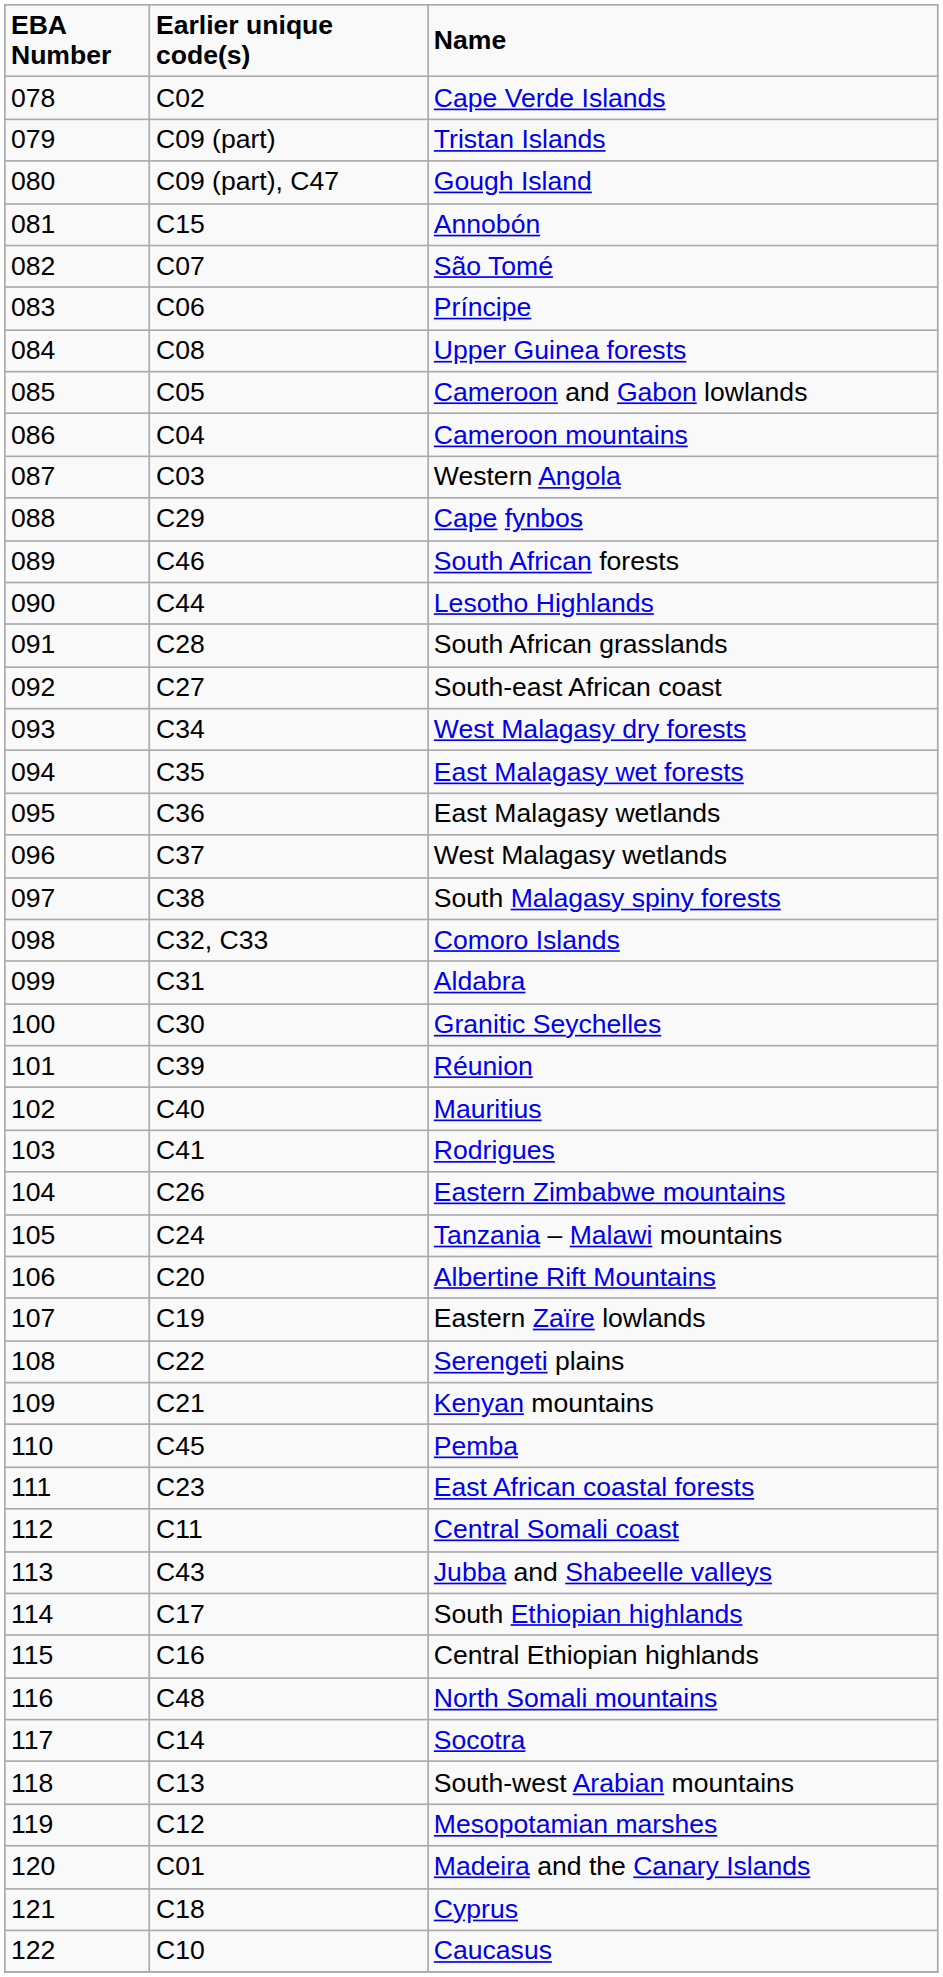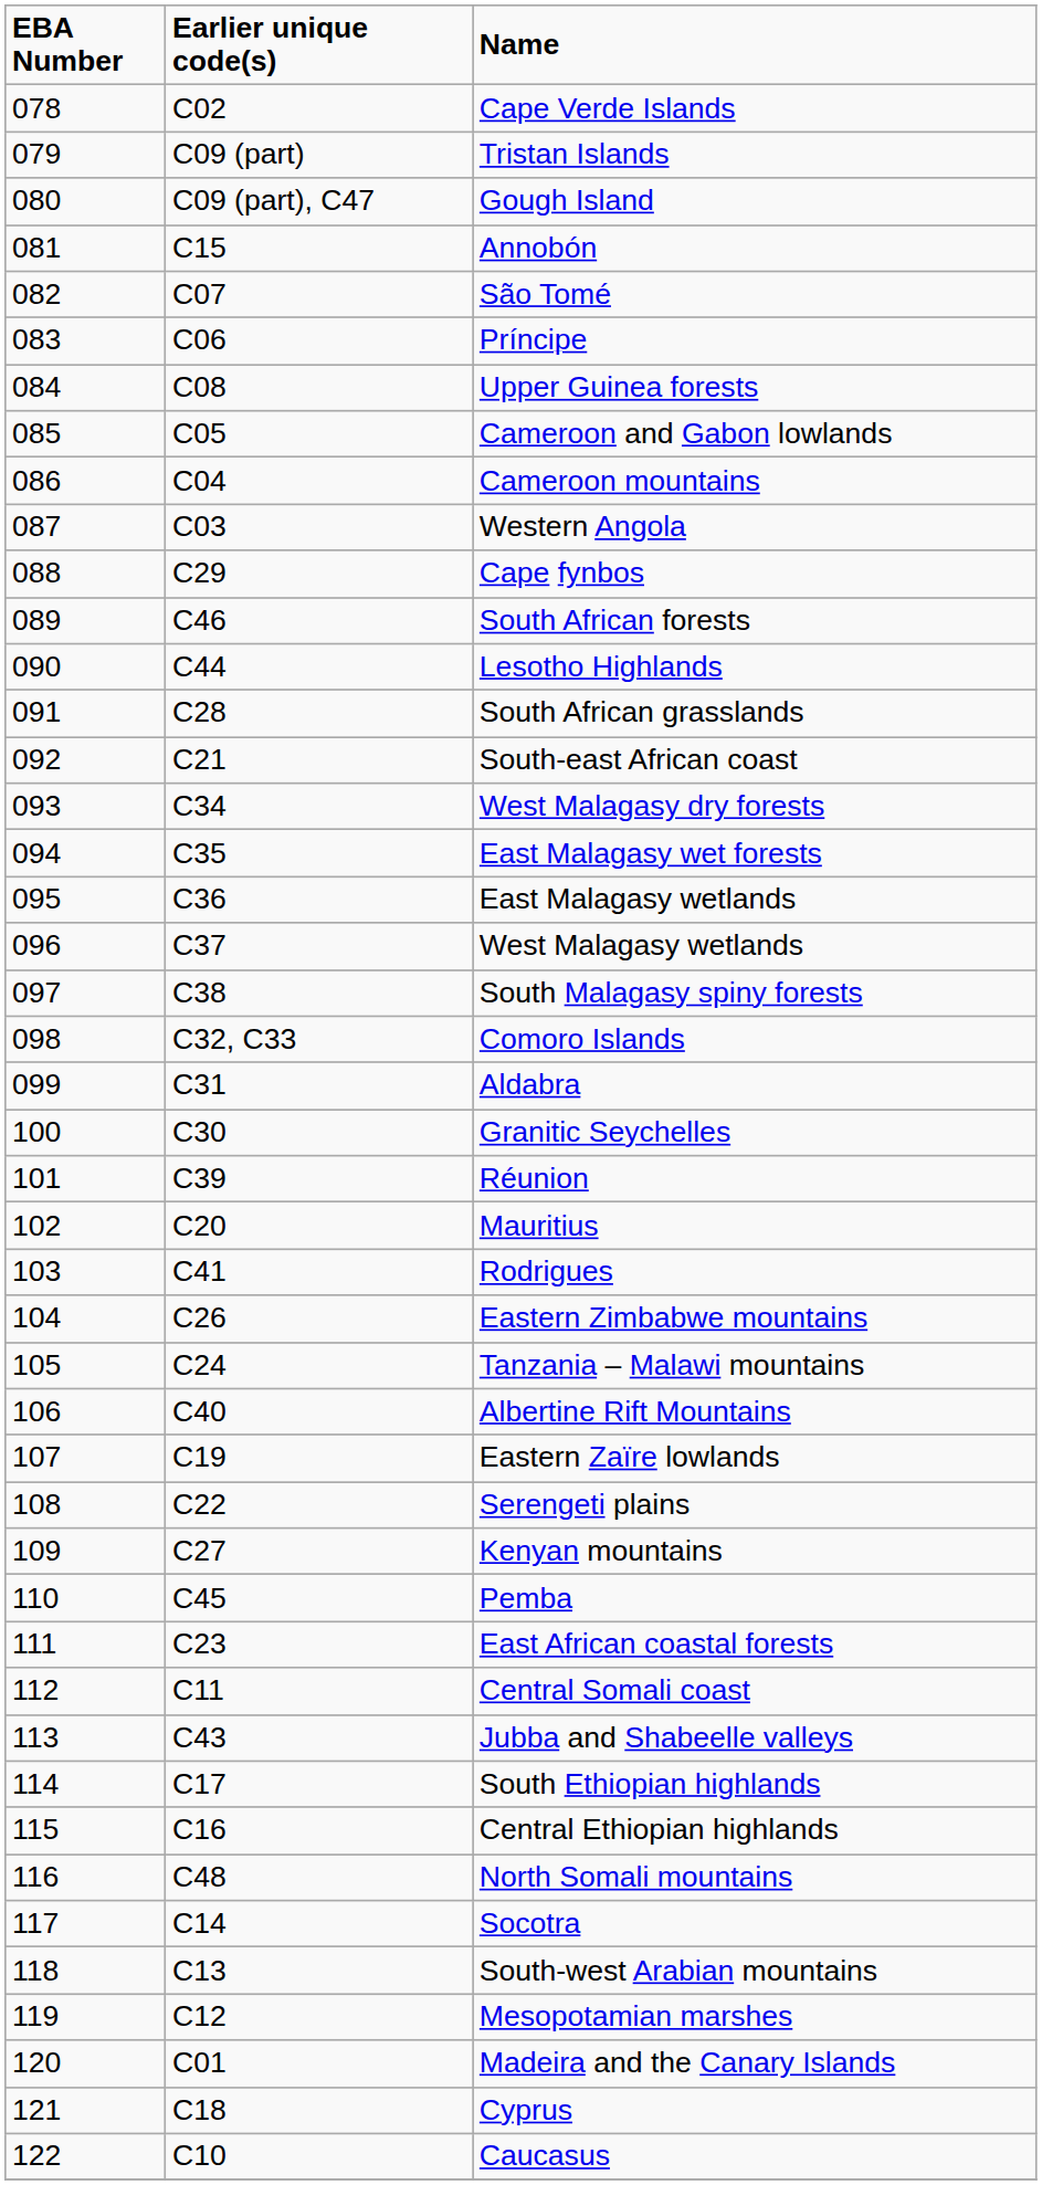South-east African coast | Earlier unique code(s): C27 -> C21
Mauritius | Earlier unique code(s): C40 -> C20
Albertine Rift Mountains | Earlier unique code(s): C20 -> C40
Kenyan mountains | Earlier unique code(s): C21 -> C27
